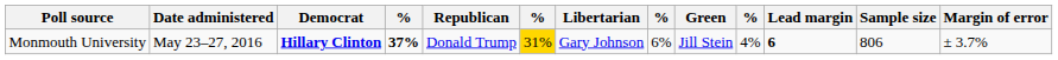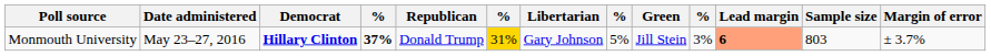Monmouth University | column 8: 6% -> 5%
Monmouth University | column 10: 4% -> 3%
Monmouth University | Lead margin: no background -> lightsalmon background
Monmouth University | Sample size: 806 -> 803
